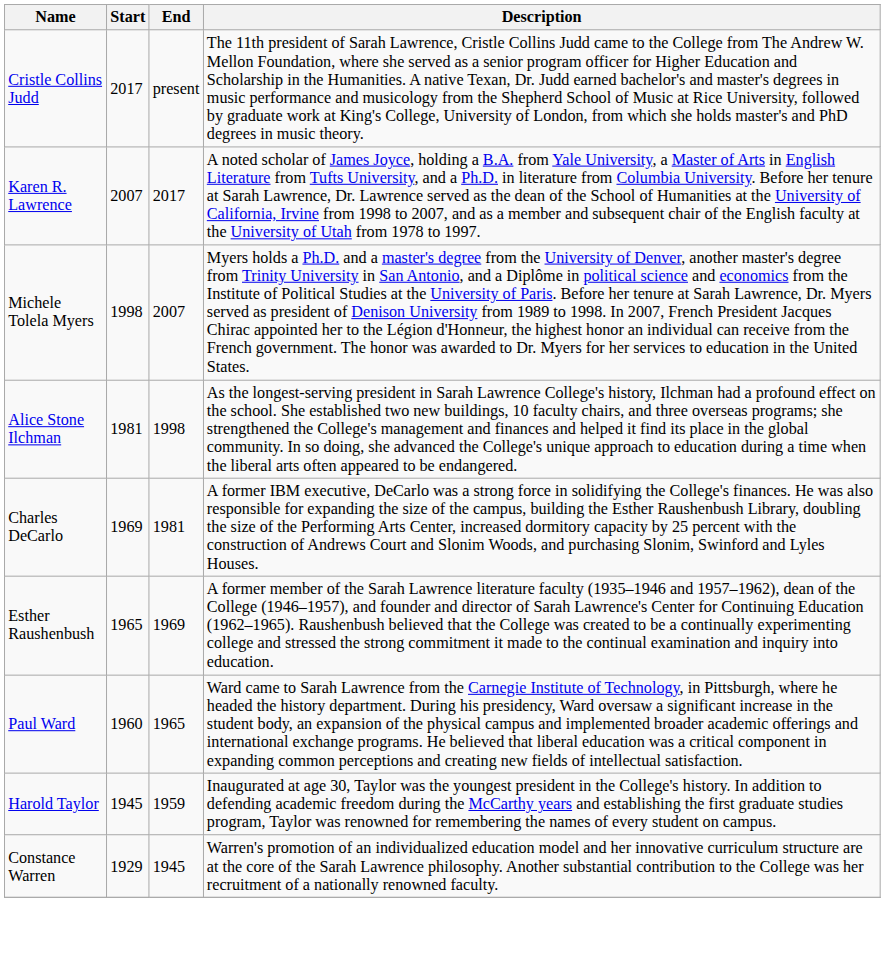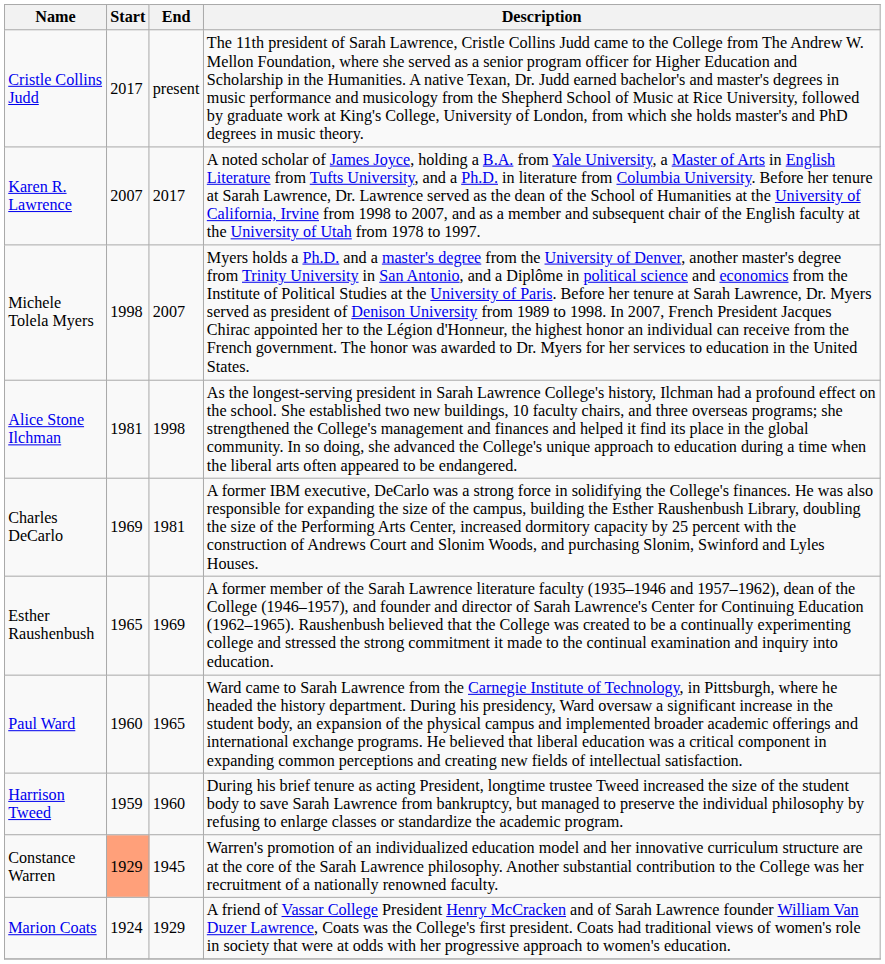+ row: Harrison Tweed | 1959 | 1960 | During his brief tenure as acting President, longtime trustee Tweed increased the size of the student body to save Sarah Lawrence from bankruptcy, but managed to preserve the individual philosophy by refusing to enlarge classes or standardize the academic program.
- row: Harold Taylor | 1945 | 1959 | Inaugurated at age 30, Taylor was the youngest president in the College's history. In addition to defending academic freedom during the McCarthy years and establishing the first graduate studies program, Taylor was renowned for remembering the names of every student on campus.
Constance Warren | Start: no background -> lightsalmon background
+ row: Marion Coats | 1924 | 1929 | A friend of Vassar College President Henry McCracken and of Sarah Lawrence founder William Van Duzer Lawrence, Coats was the College's first president. Coats had traditional views of women's role in society that were at odds with her progressive approach to women's education.
